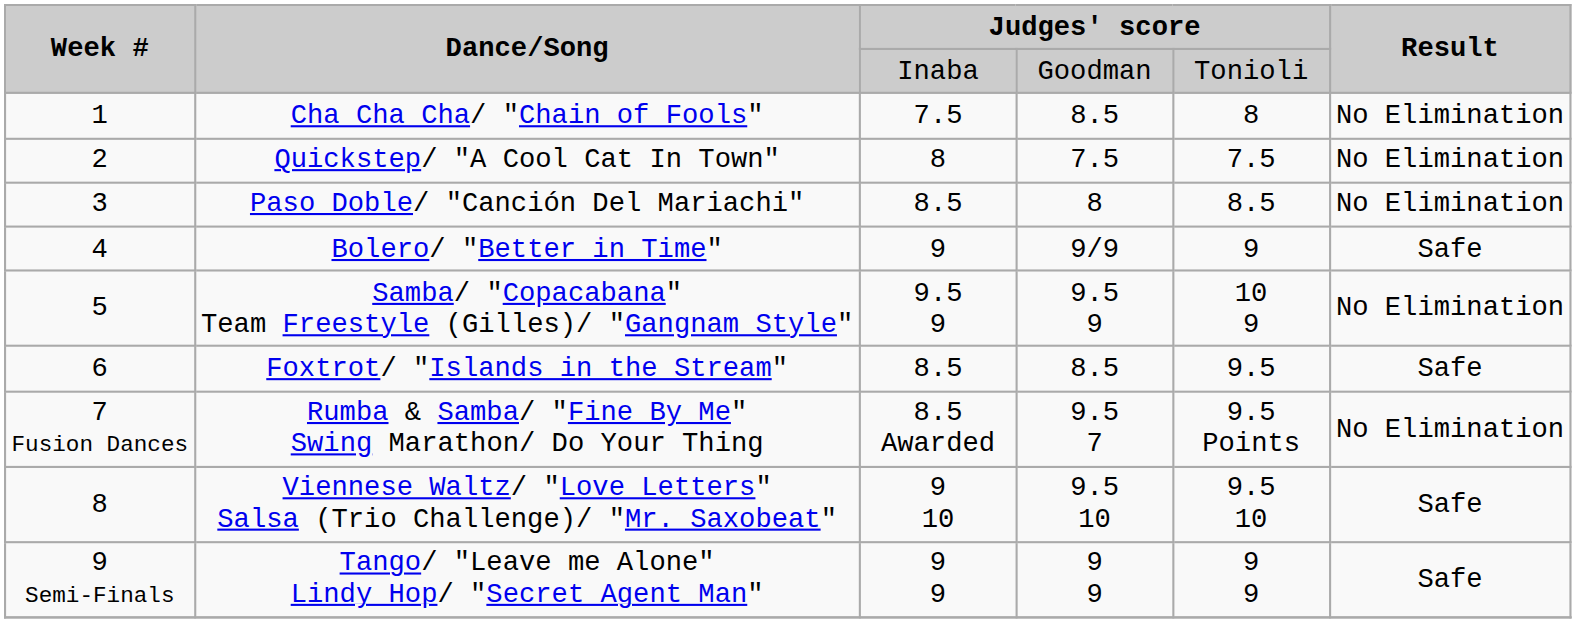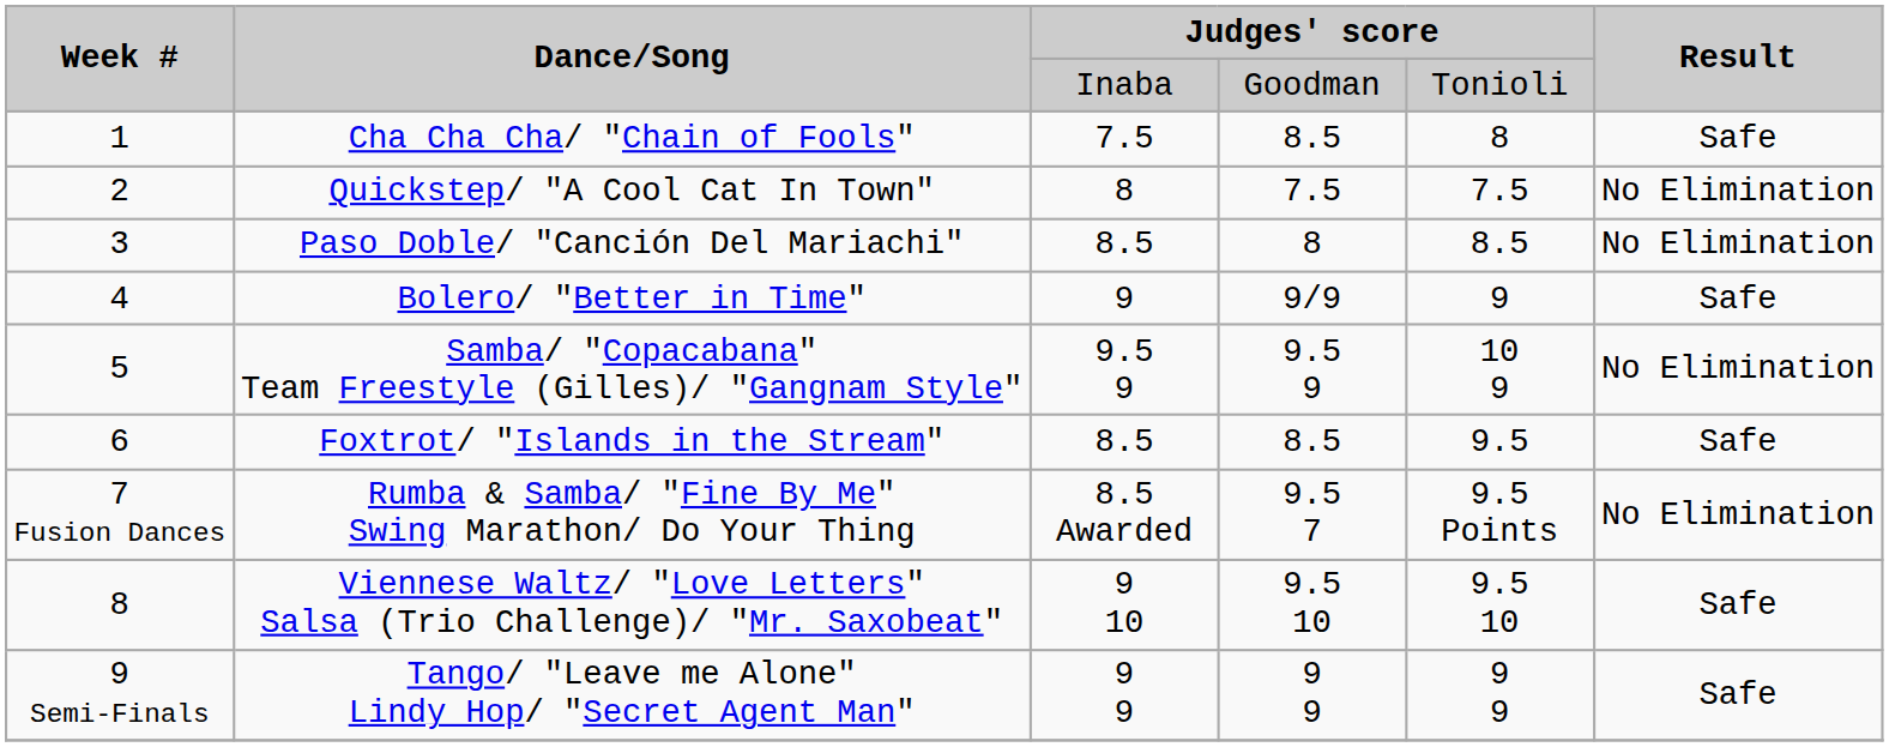Cha Cha Cha/ "Chain of Fools" | Result: No Elimination -> Safe
